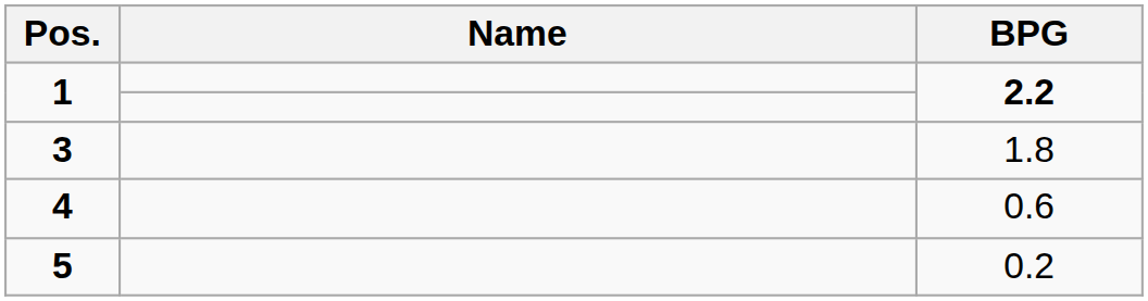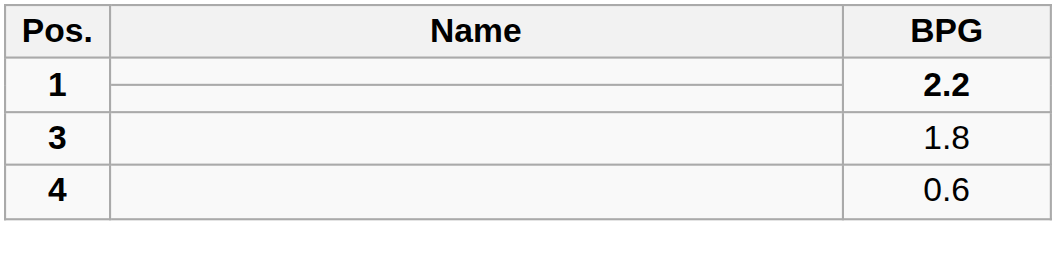- row: 5 | 0.2
